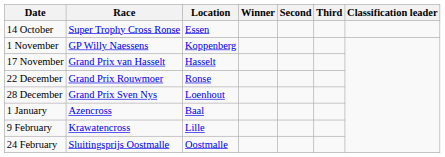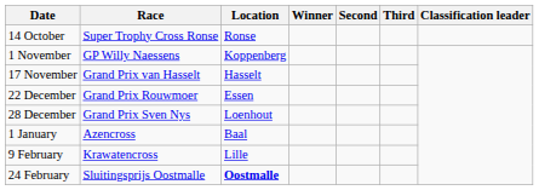14 October | Location: Essen -> Ronse
22 December | Location: Ronse -> Essen
24 February | Location: normal -> bold
